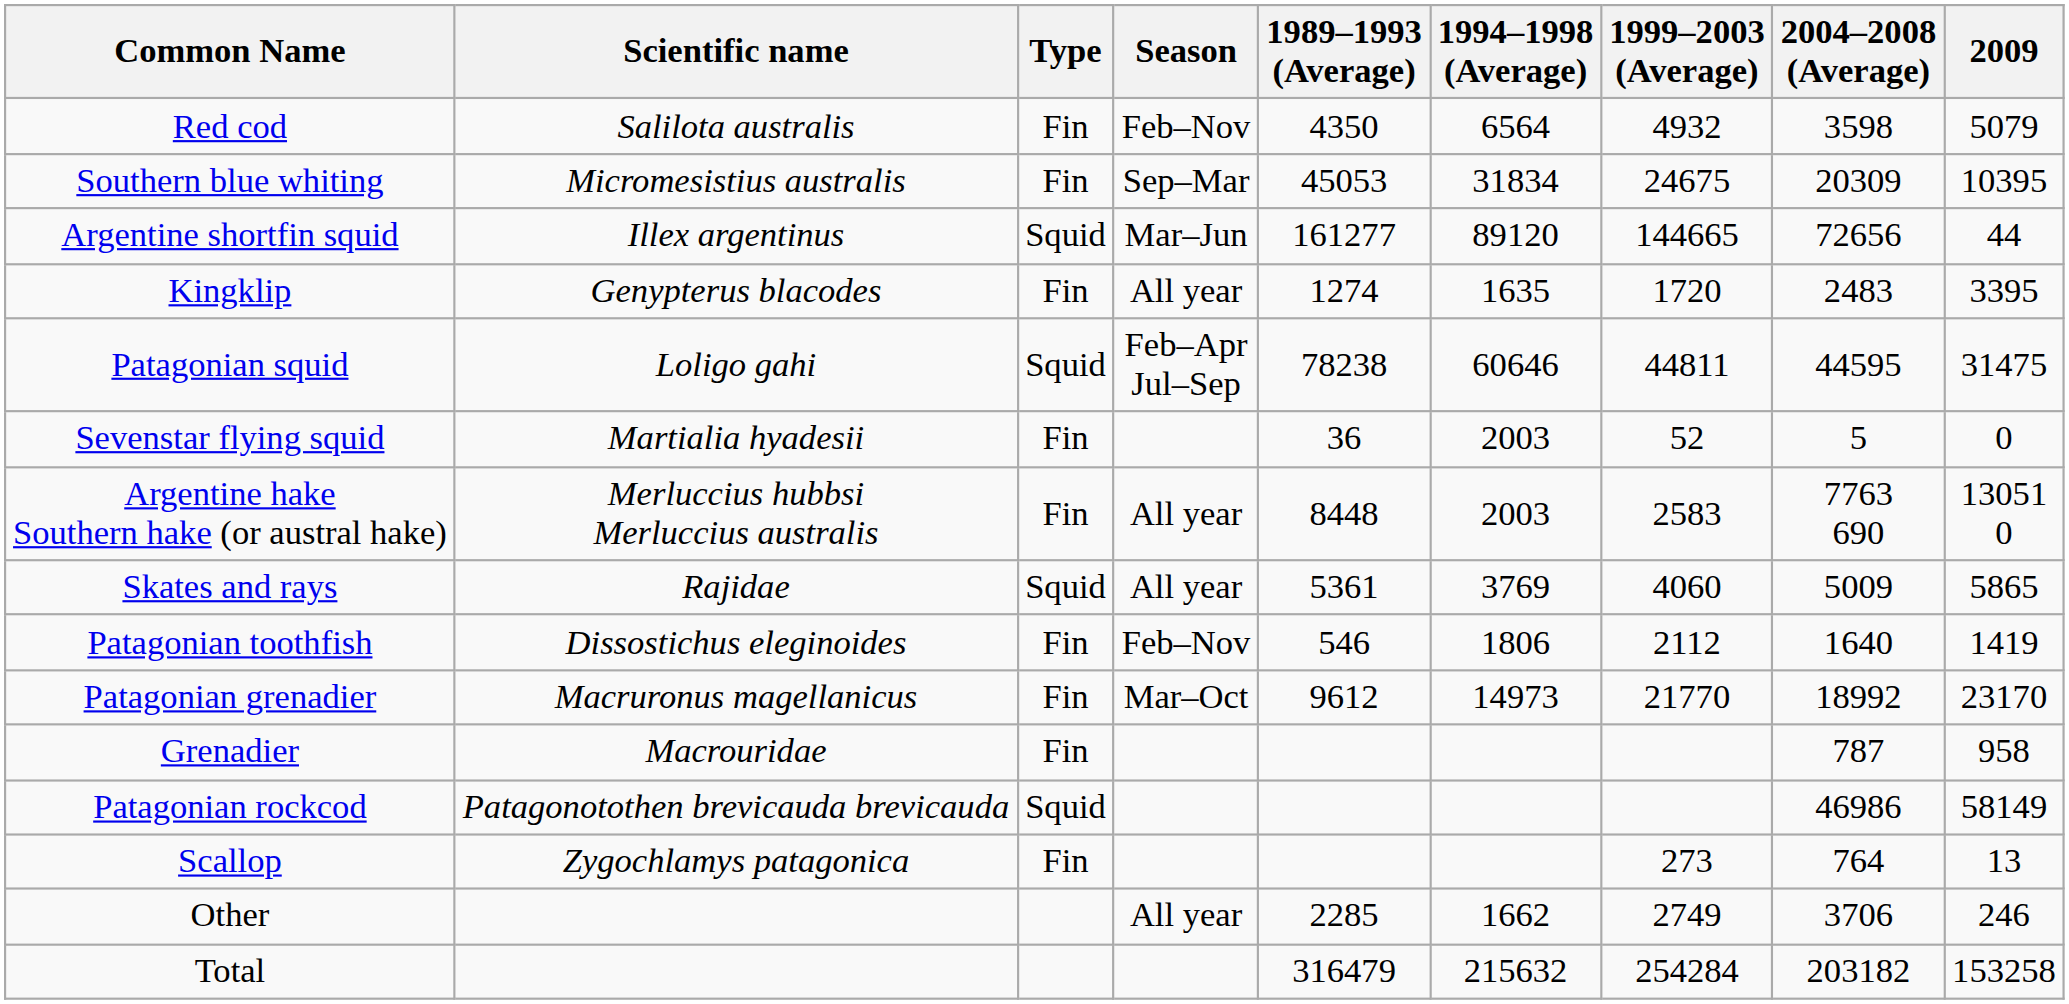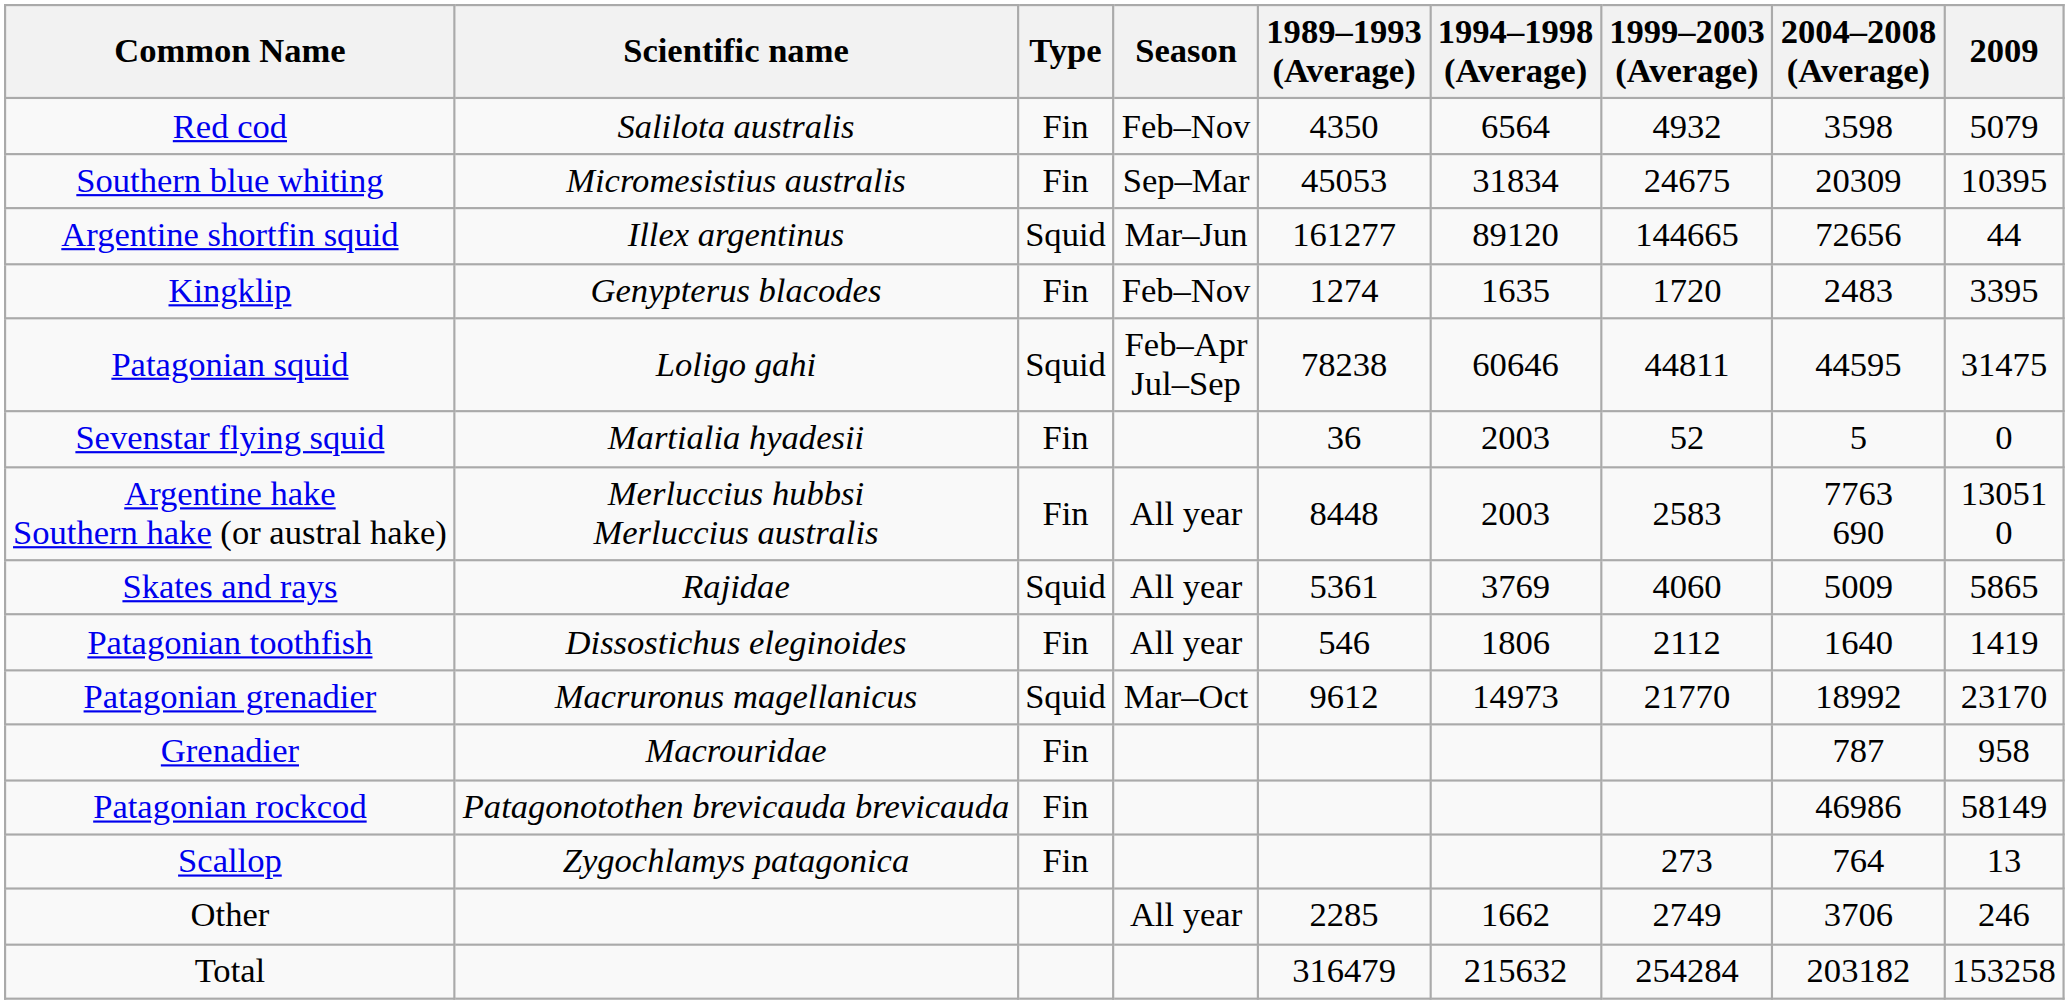Kingklip | Season: All year -> Feb–Nov
Patagonian toothfish | Season: Feb–Nov -> All year
Patagonian grenadier | Type: Fin -> Squid
Patagonian rockcod | Type: Squid -> Fin
